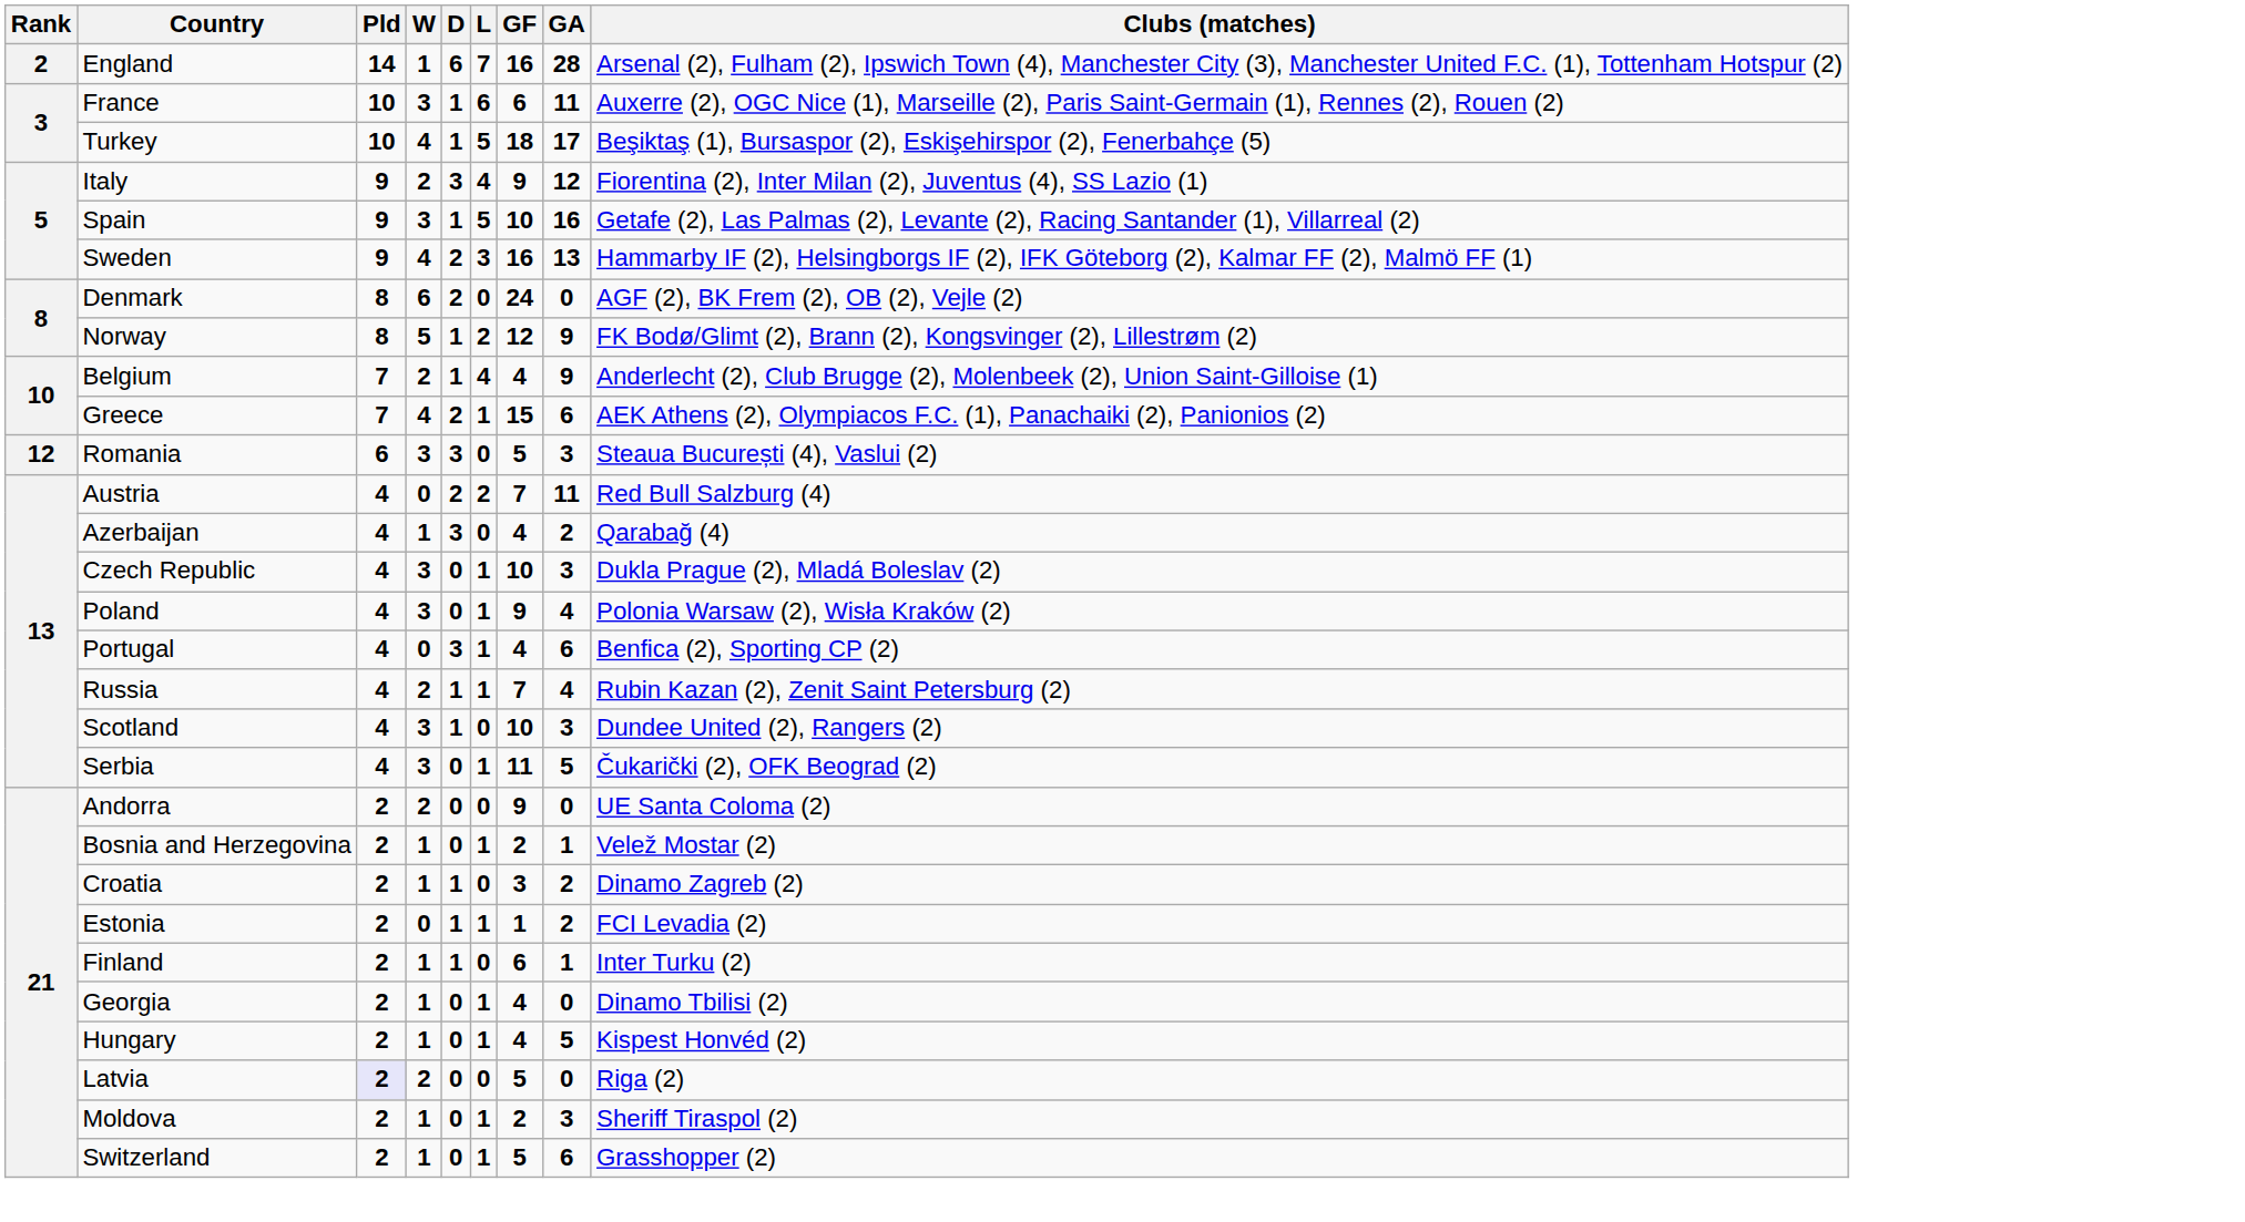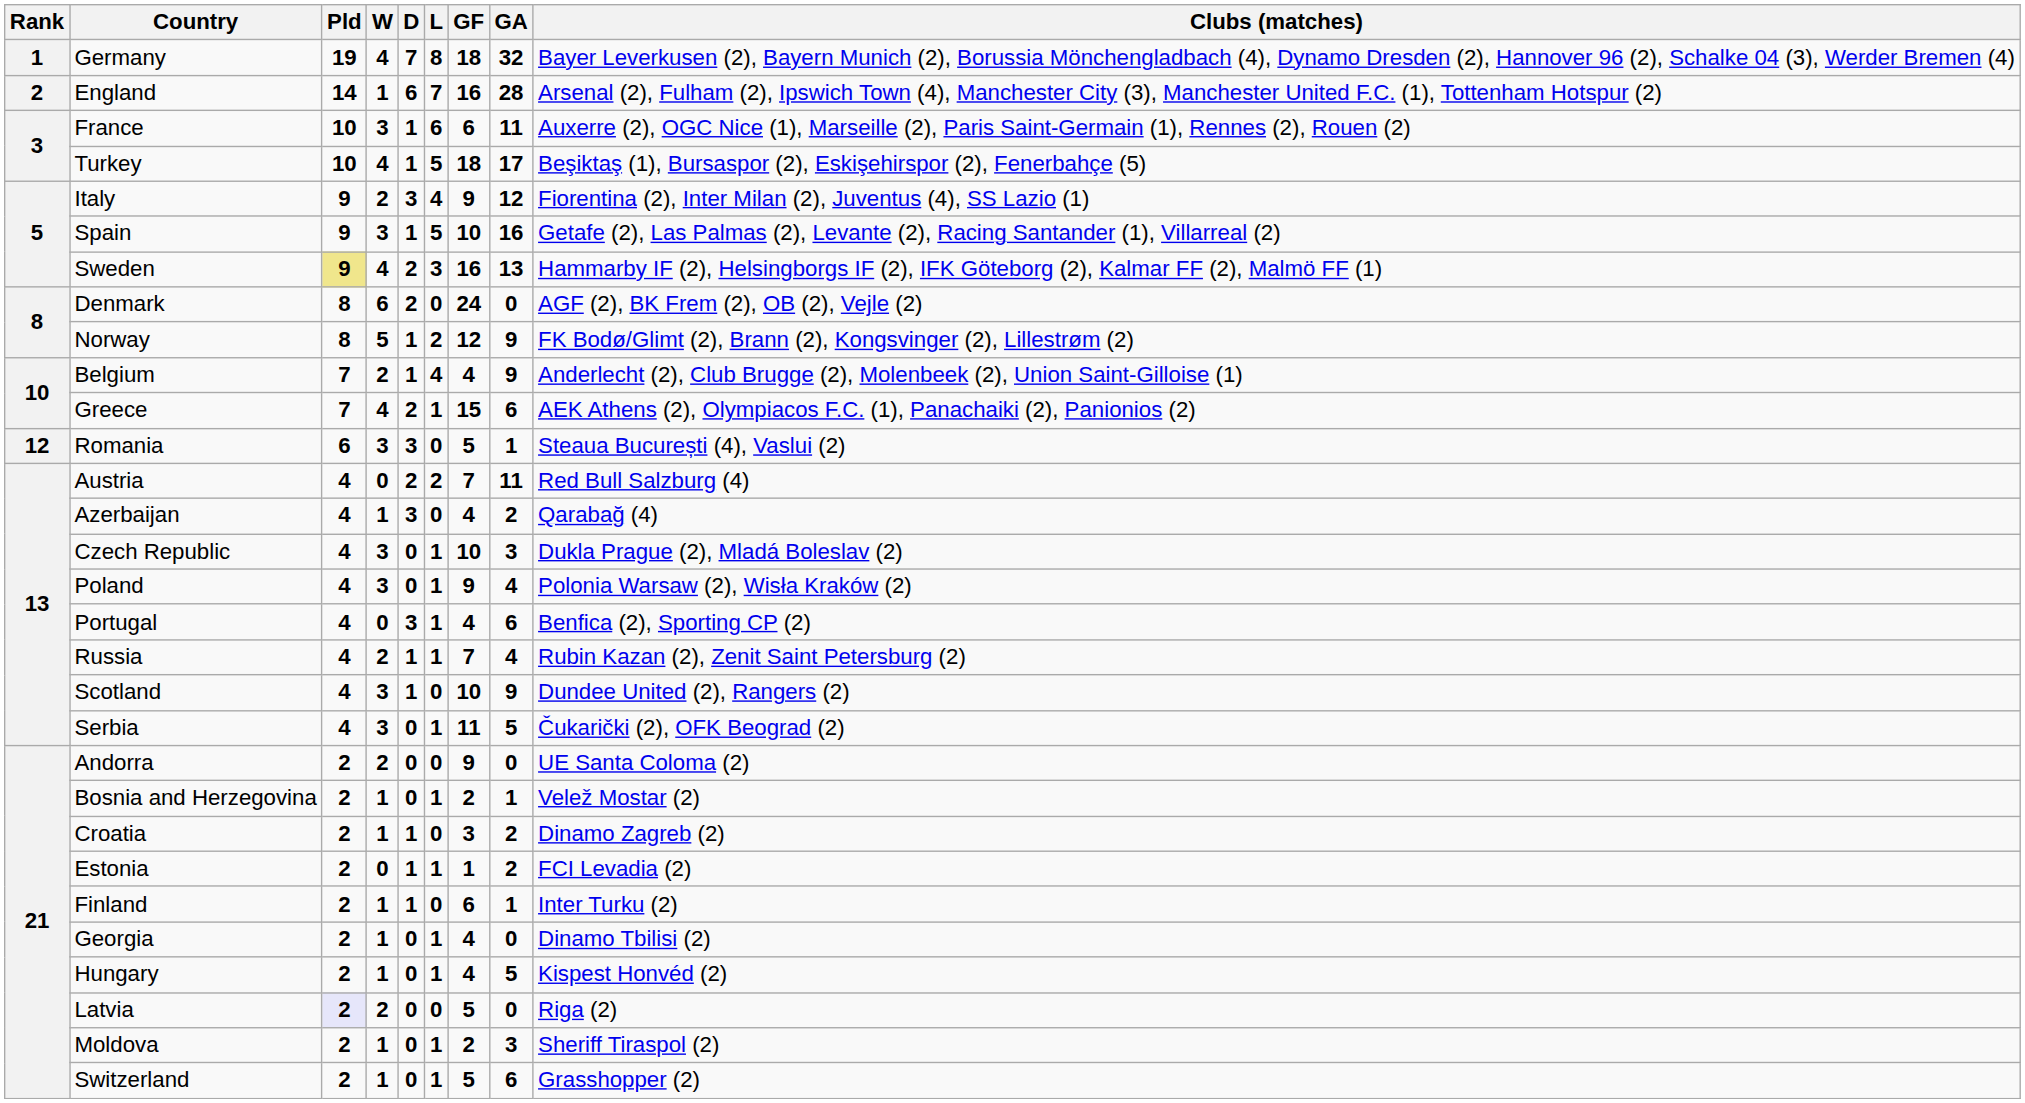+ row: 1 | Germany | 19 | 4 | 7 | 8 | 18 | 32 | Bayer Leverkusen (2), Bayern Munich (2), Borussia Mönchengladbach (4), Dynamo Dresden (2), Hannover 96 (2), Schalke 04 (3), Werder Bremen (4)
Sweden | Pld: no background -> khaki background
Romania | GA: 3 -> 1
Scotland | GA: 3 -> 9
